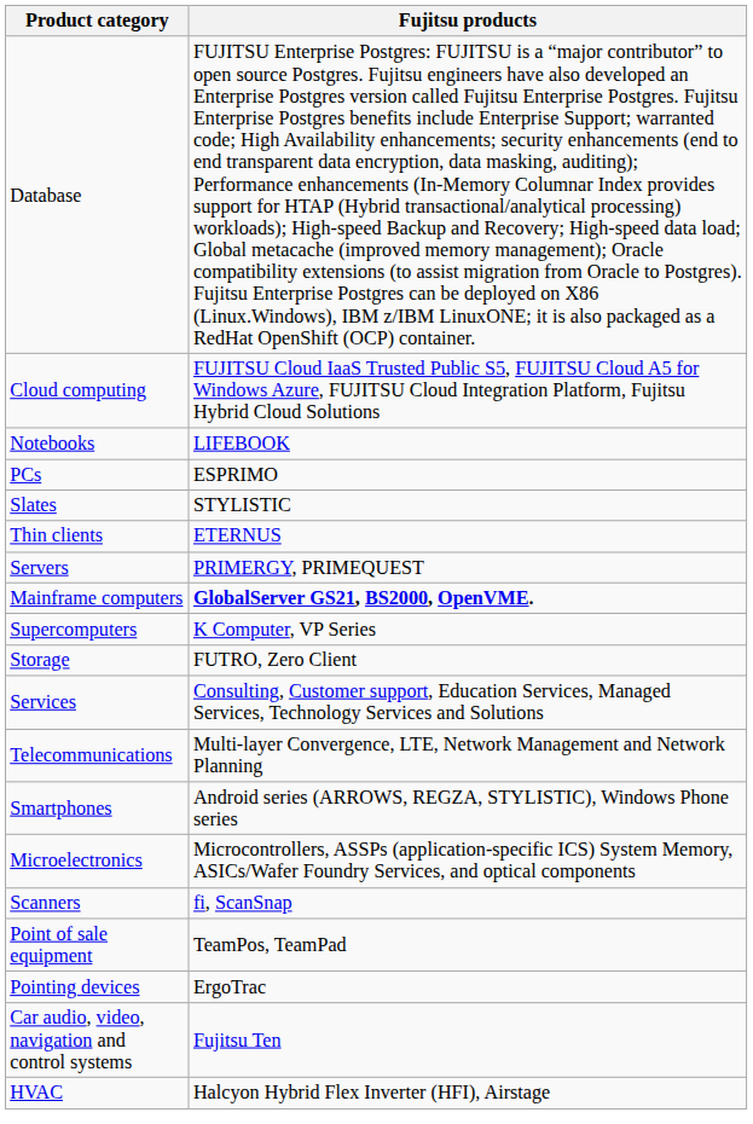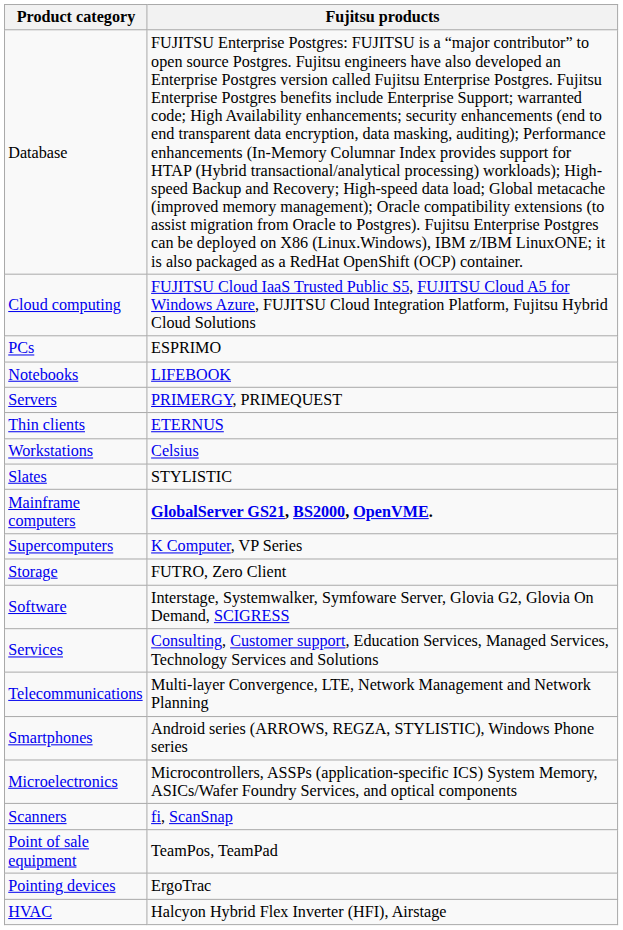rows swapped: PCs <-> Notebooks
rows swapped: Slates <-> Servers
+ row: Workstations | Celsius
+ row: Software | Interstage, Systemwalker, Symfoware Server, Glovia G2, Glovia On Demand, SCIGRESS
- row: Car audio, video, navigation and control systems | Fujitsu Ten
